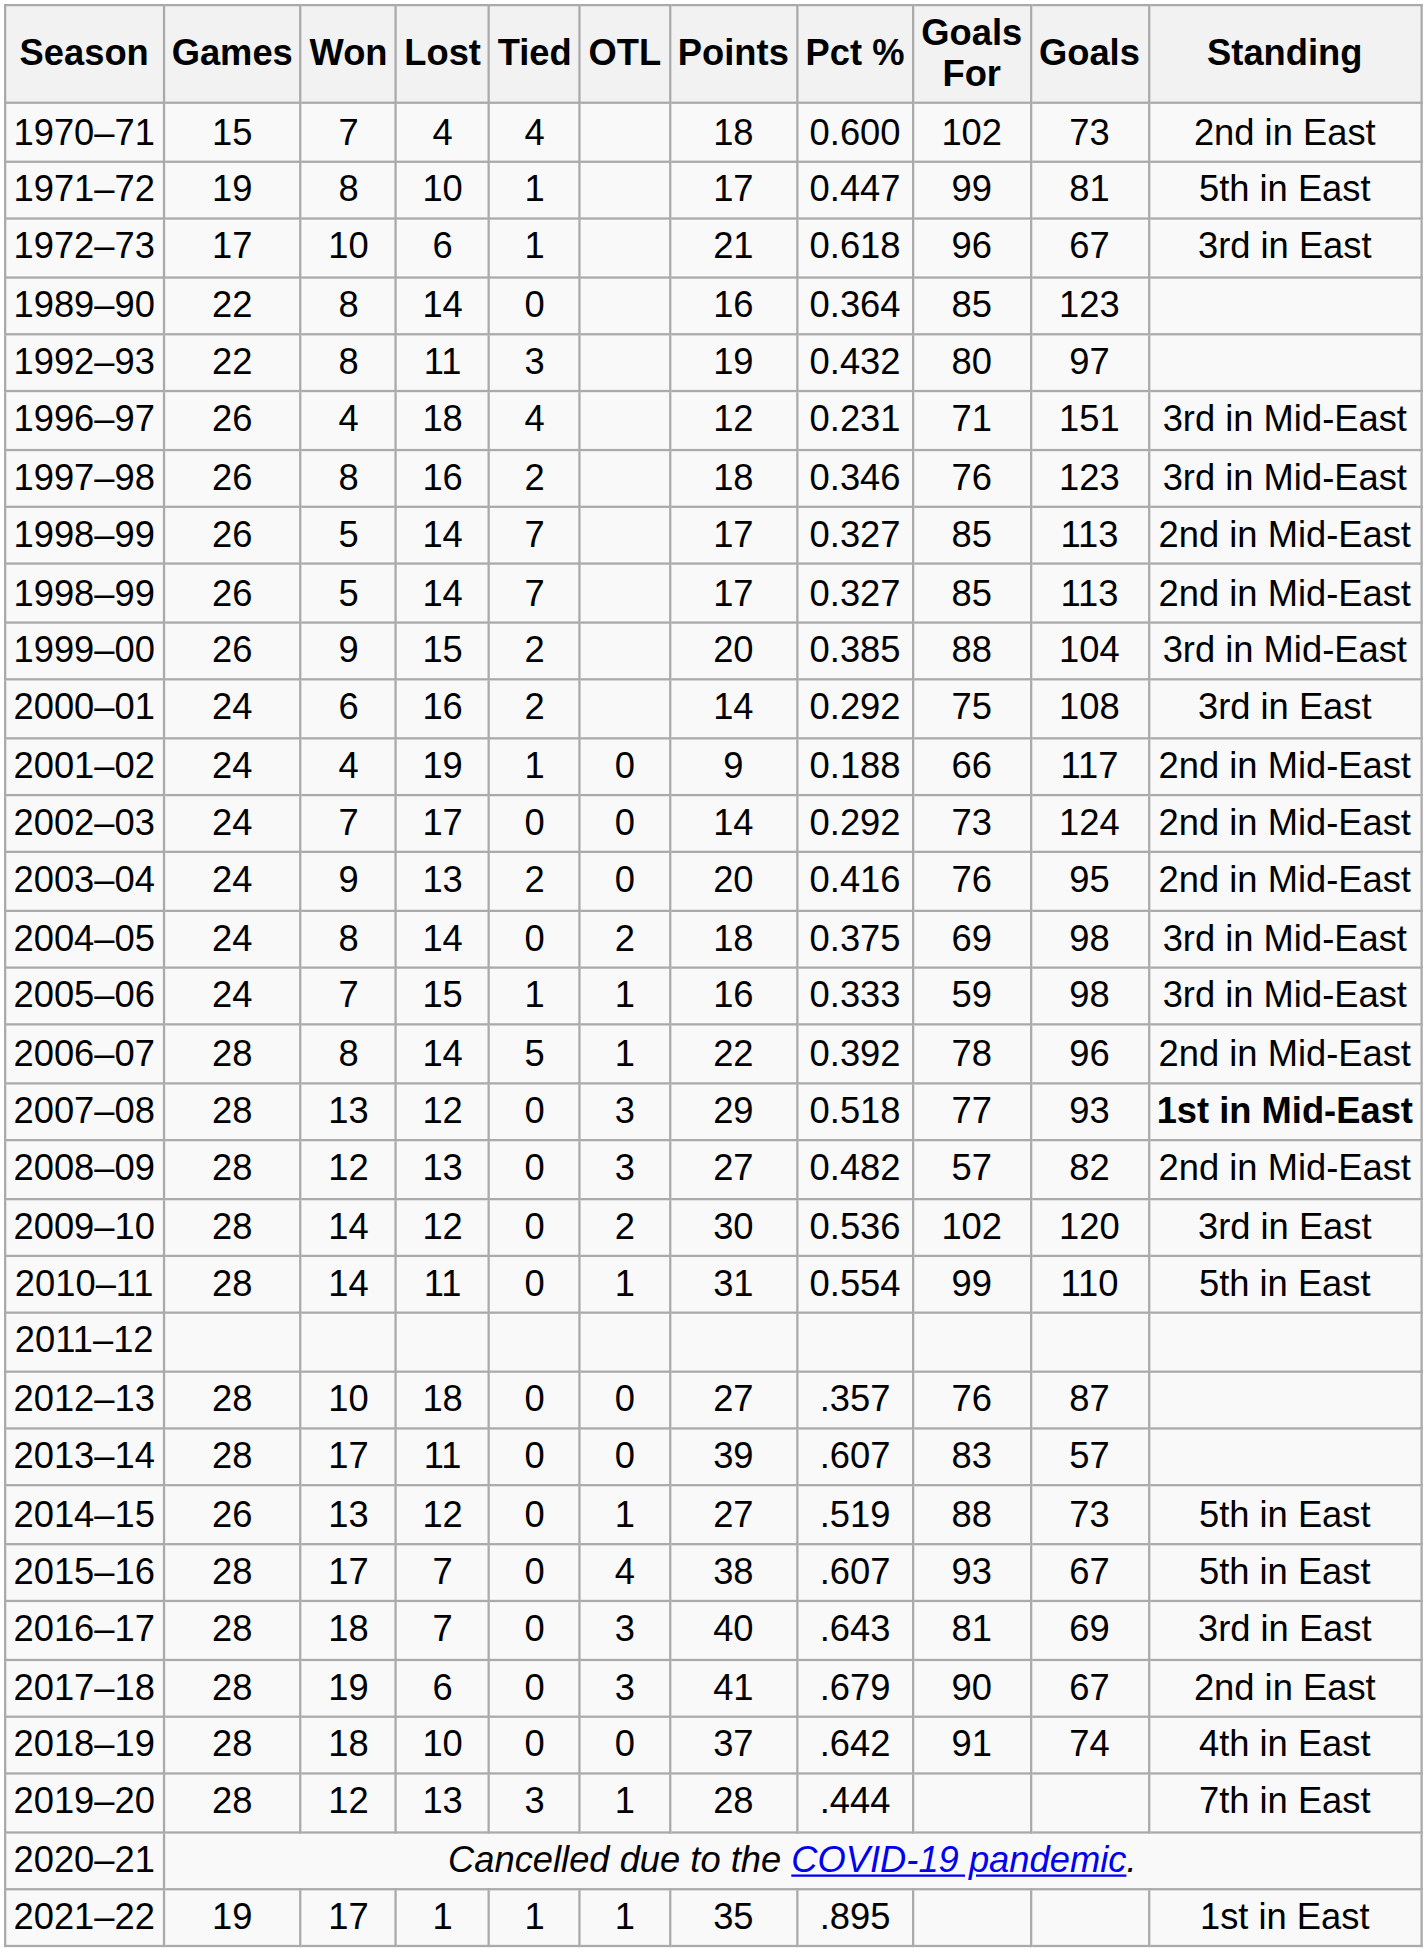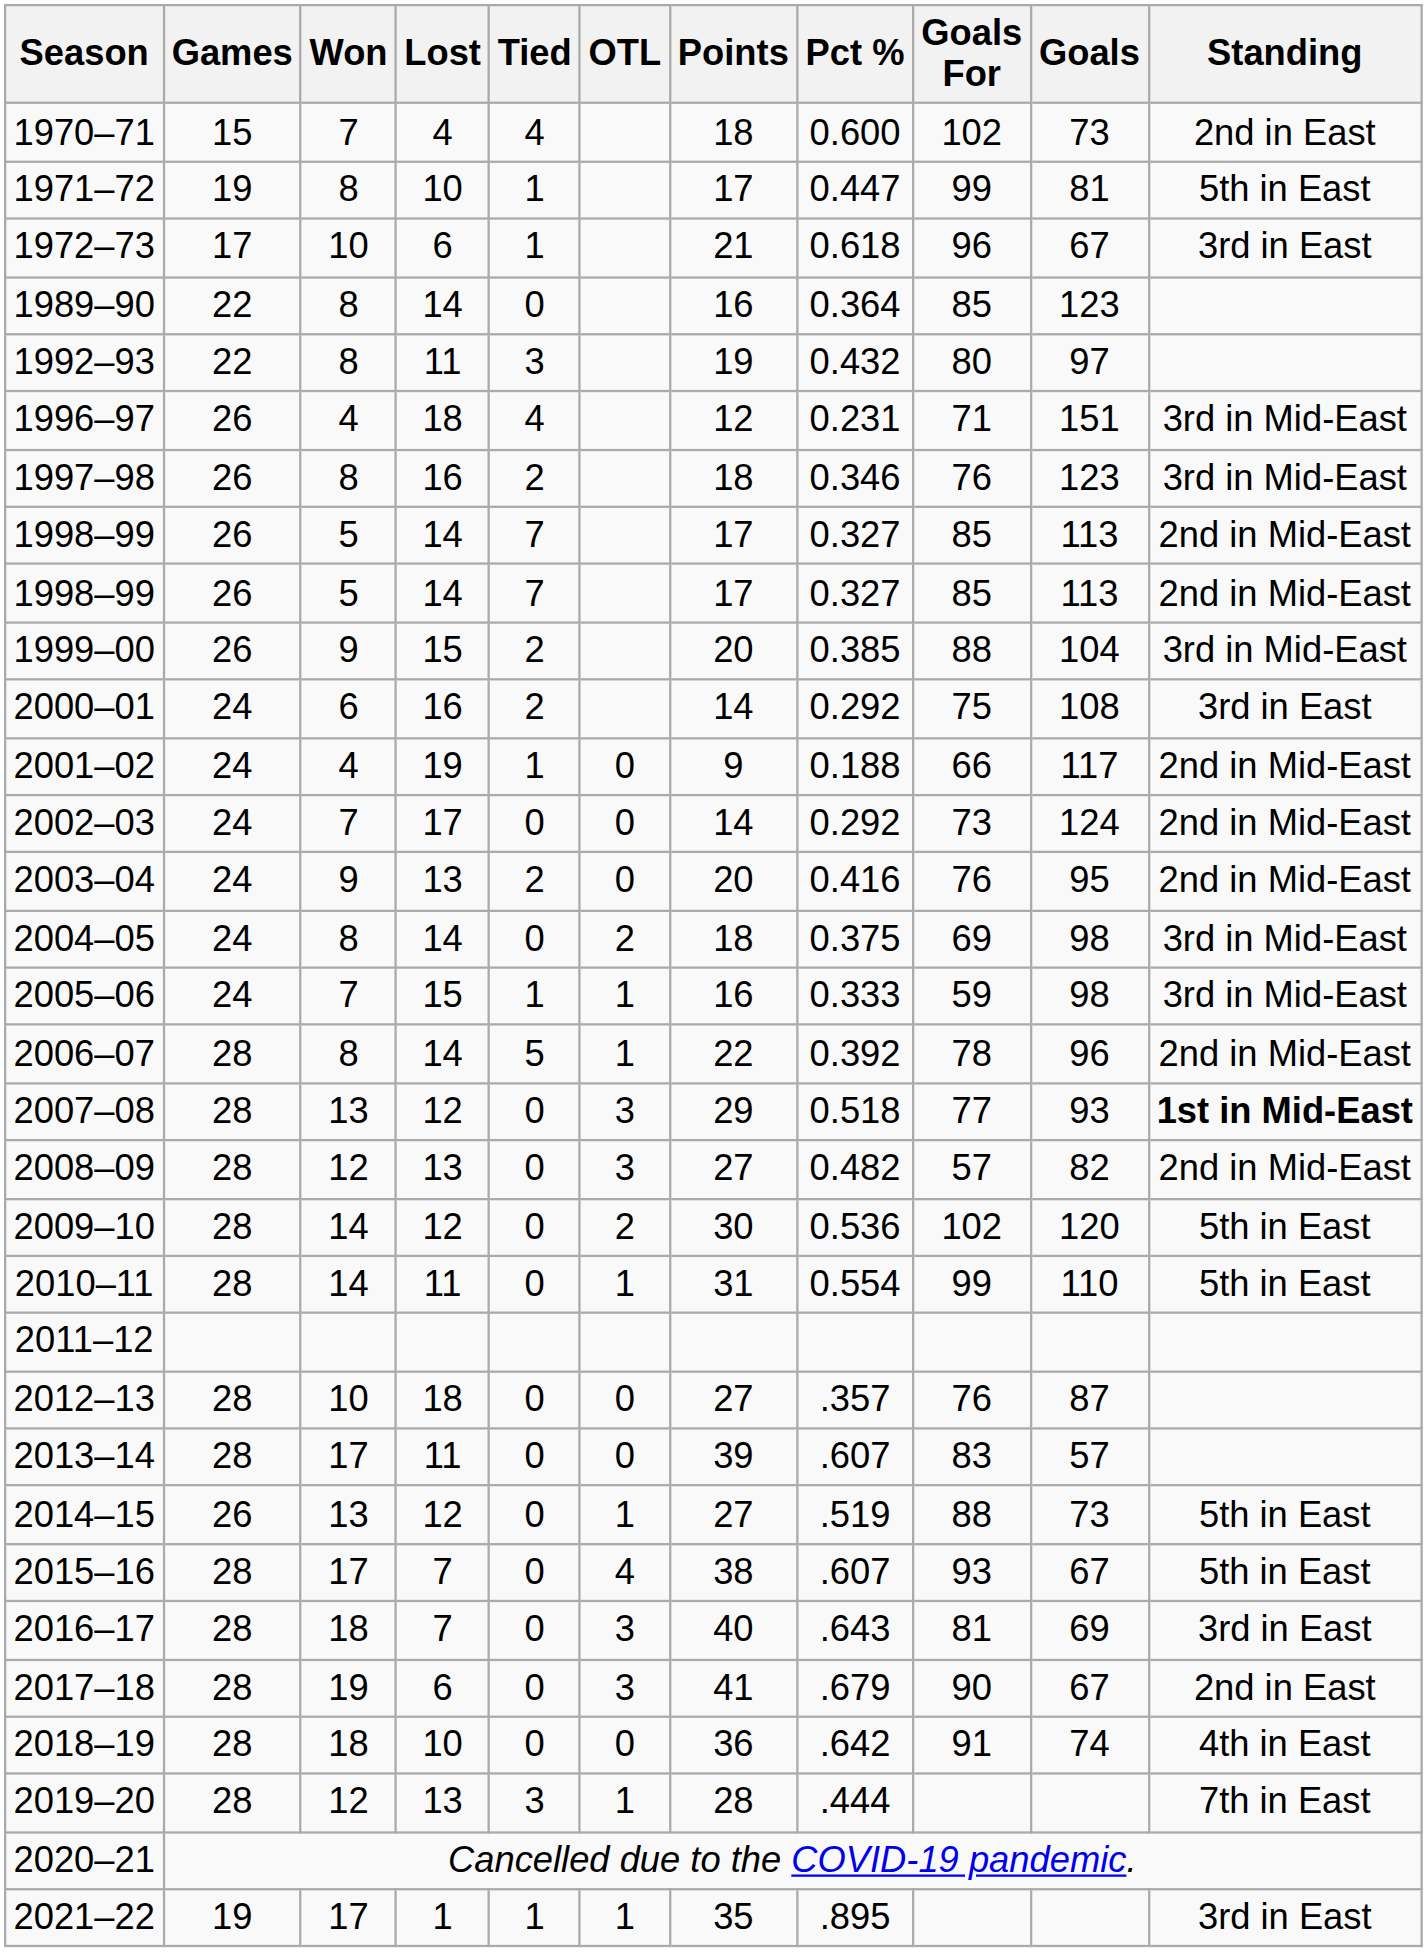2009–10 | Standing: 3rd in East -> 5th in East
2018–19 | Points: 37 -> 36
2021–22 | Standing: 1st in East -> 3rd in East
